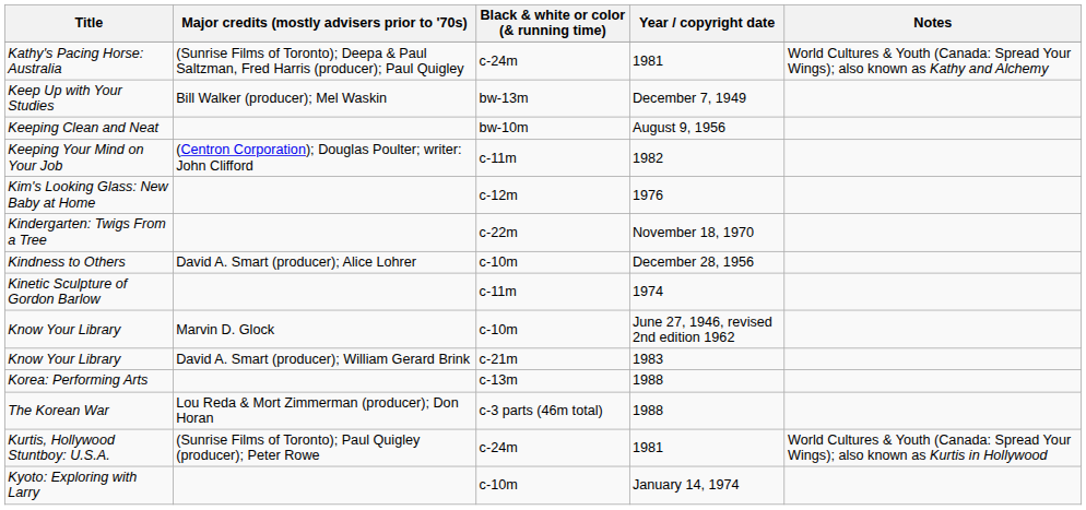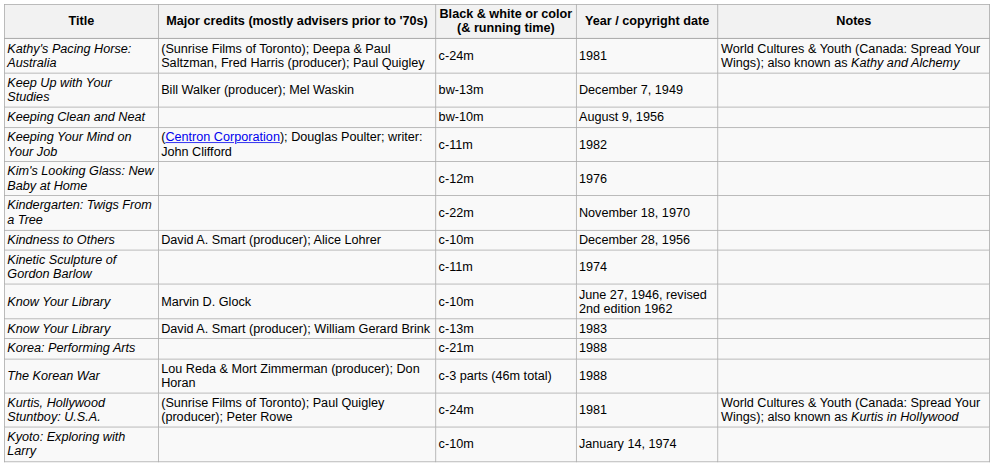Know Your Library / 1983 | Black & white or color (& running time): c-21m -> c-13m
Korea: Performing Arts | Black & white or color (& running time): c-13m -> c-21m
